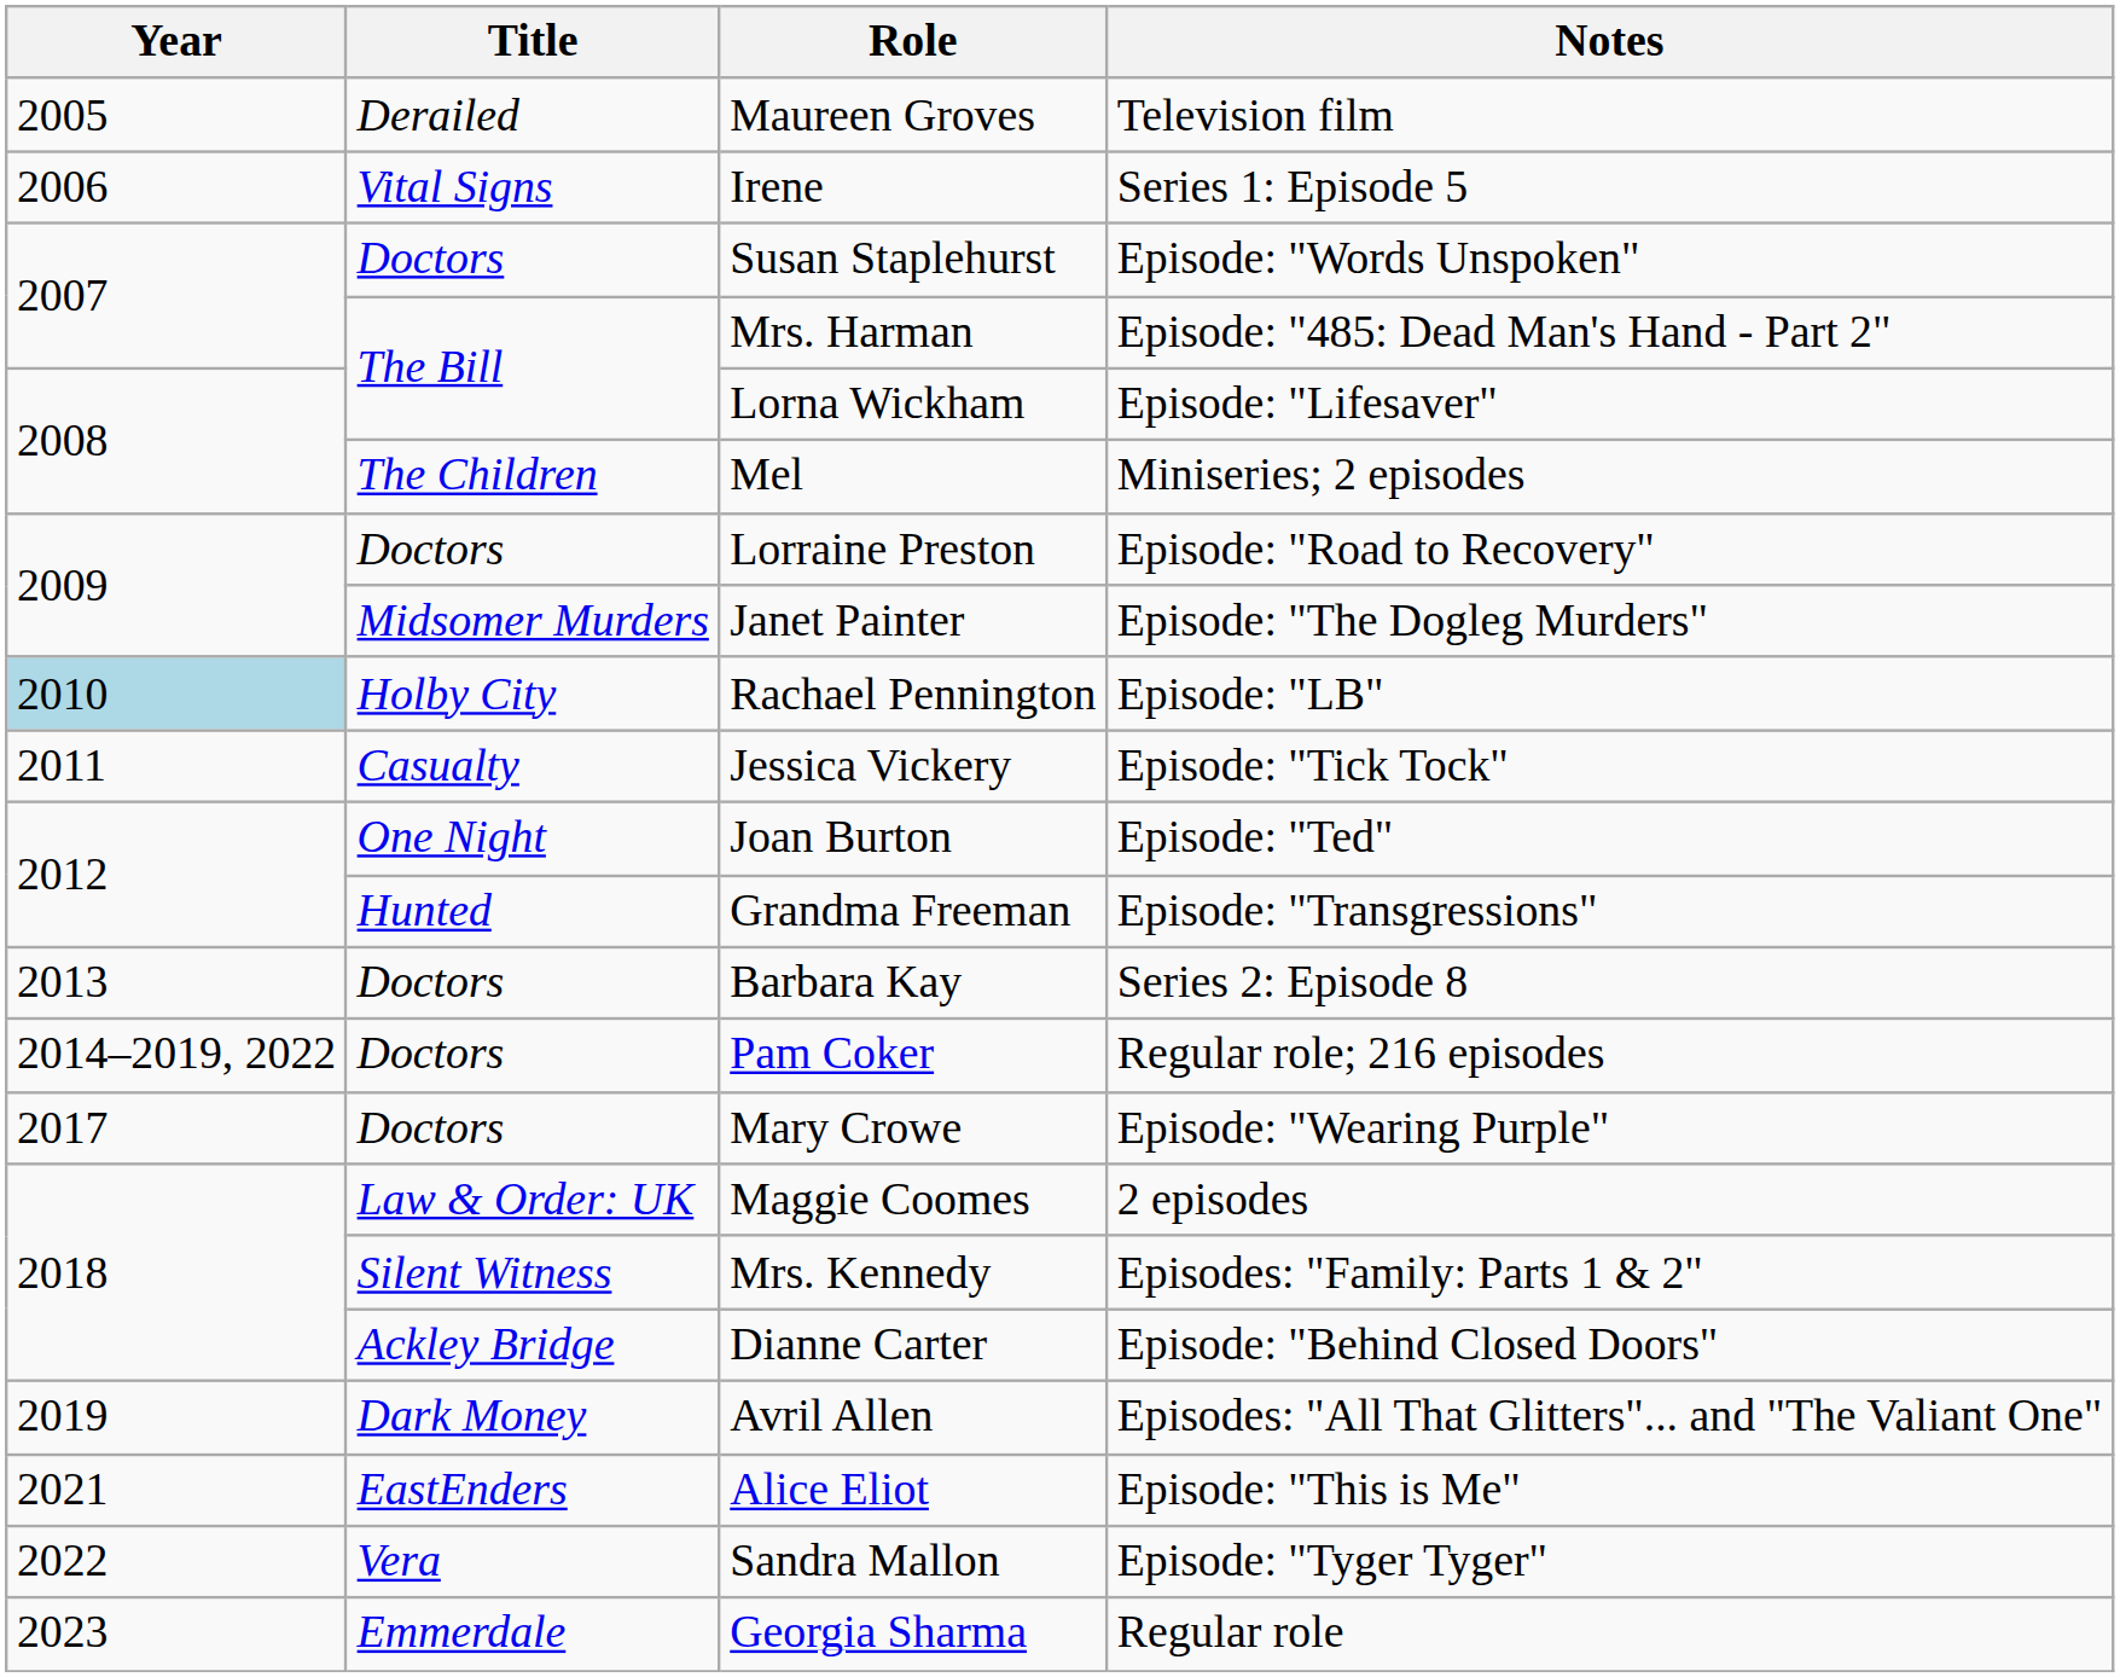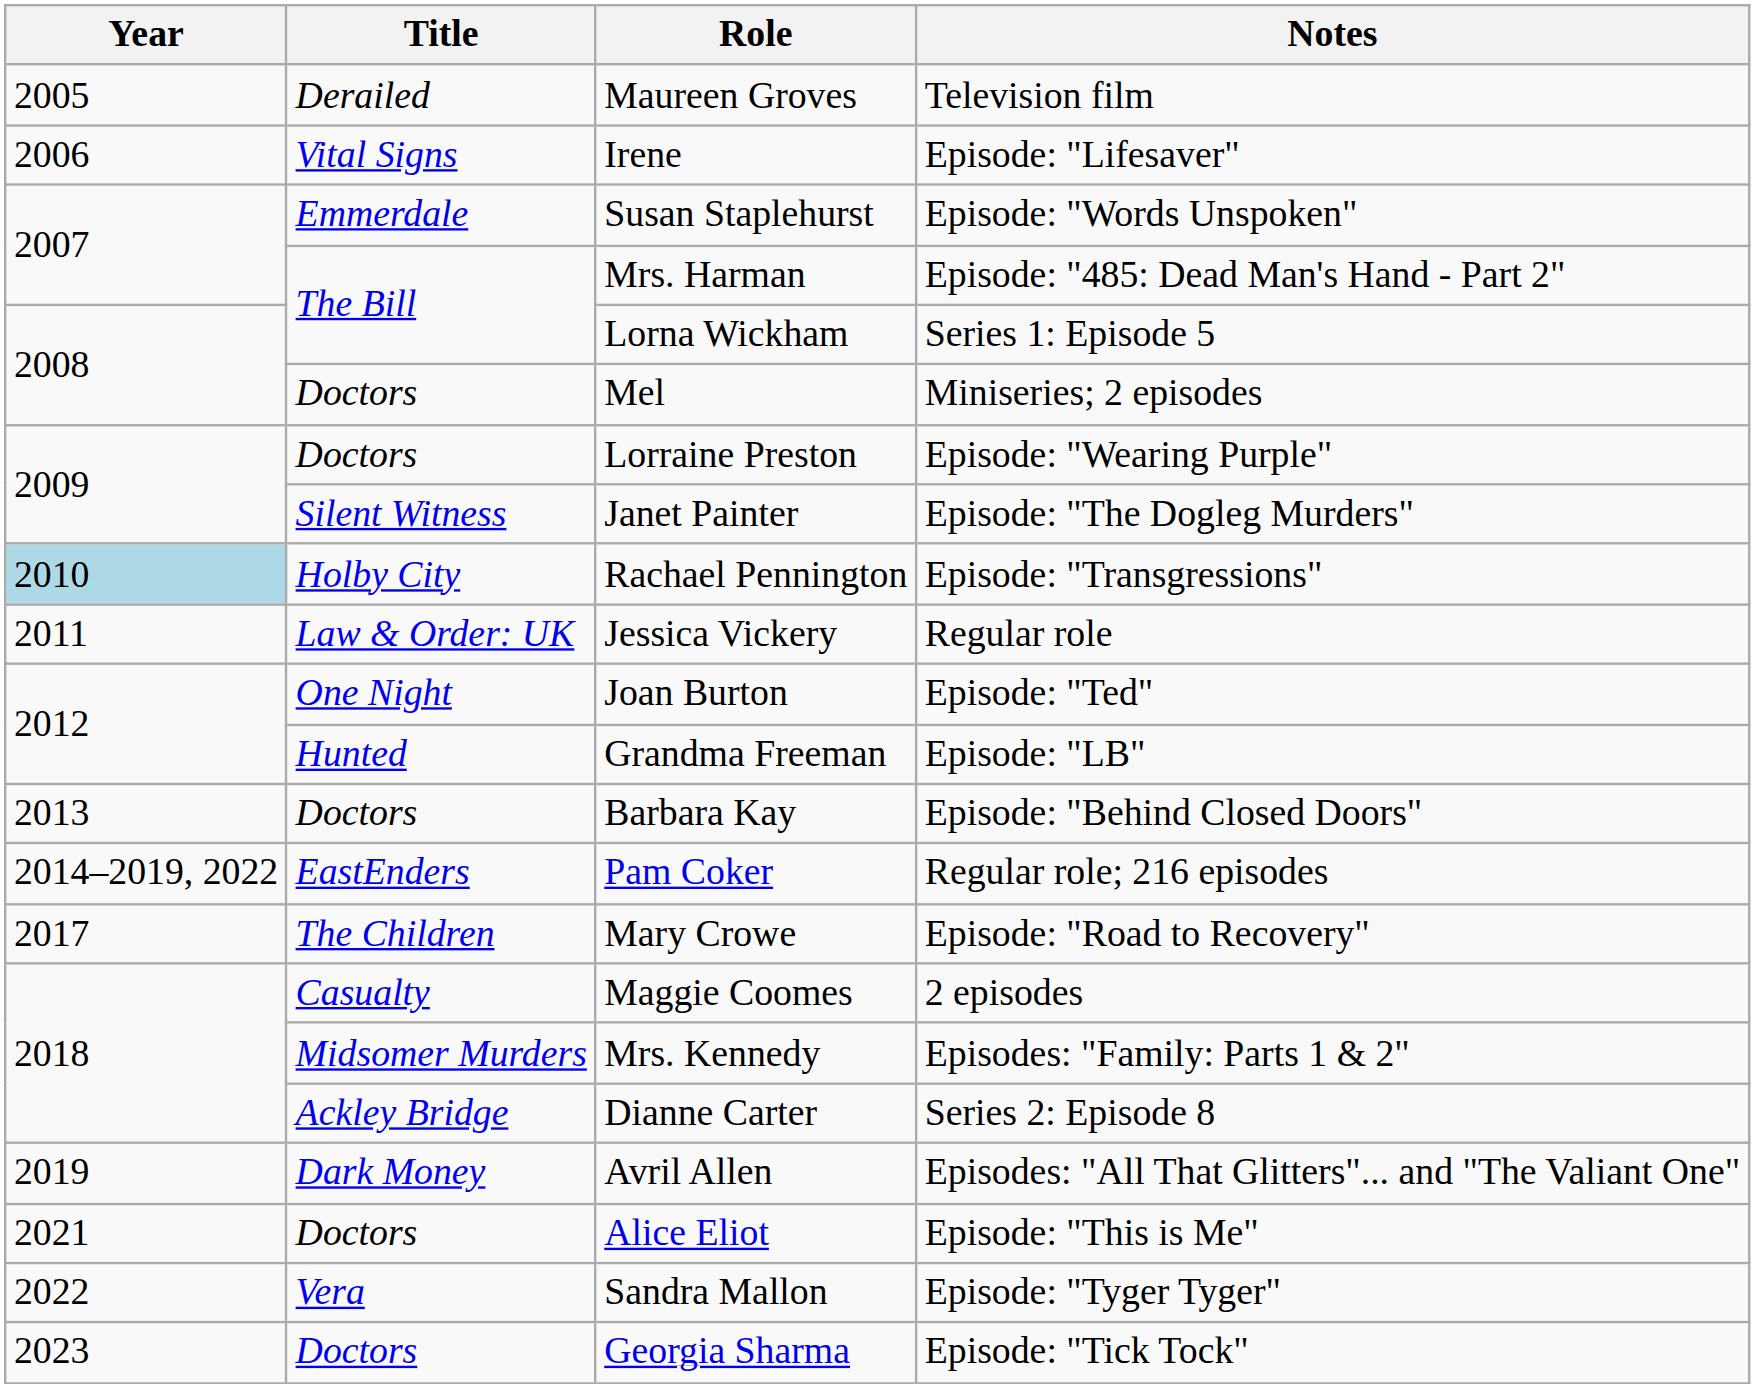Irene | Notes: Series 1: Episode 5 -> Episode: "Lifesaver"
Susan Staplehurst | Title: Doctors -> Emmerdale
Lorna Wickham | Notes: Episode: "Lifesaver" -> Series 1: Episode 5
Mel | Title: The Children -> Doctors
Lorraine Preston | Notes: Episode: "Road to Recovery" -> Episode: "Wearing Purple"
Janet Painter | Title: Midsomer Murders -> Silent Witness
Rachael Pennington | Notes: Episode: "LB" -> Episode: "Transgressions"
Jessica Vickery | Title: Casualty -> Law & Order: UK
Jessica Vickery | Notes: Episode: "Tick Tock" -> Regular role
Grandma Freeman | Notes: Episode: "Transgressions" -> Episode: "LB"
Barbara Kay | Notes: Series 2: Episode 8 -> Episode: "Behind Closed Doors"
Pam Coker | Title: Doctors -> EastEnders
Mary Crowe | Title: Doctors -> The Children
Mary Crowe | Notes: Episode: "Wearing Purple" -> Episode: "Road to Recovery"
Maggie Coomes | Title: Law & Order: UK -> Casualty
Mrs. Kennedy | Title: Silent Witness -> Midsomer Murders
Dianne Carter | Notes: Episode: "Behind Closed Doors" -> Series 2: Episode 8
Alice Eliot | Title: EastEnders -> Doctors
Georgia Sharma | Title: Emmerdale -> Doctors
Georgia Sharma | Notes: Regular role -> Episode: "Tick Tock"
